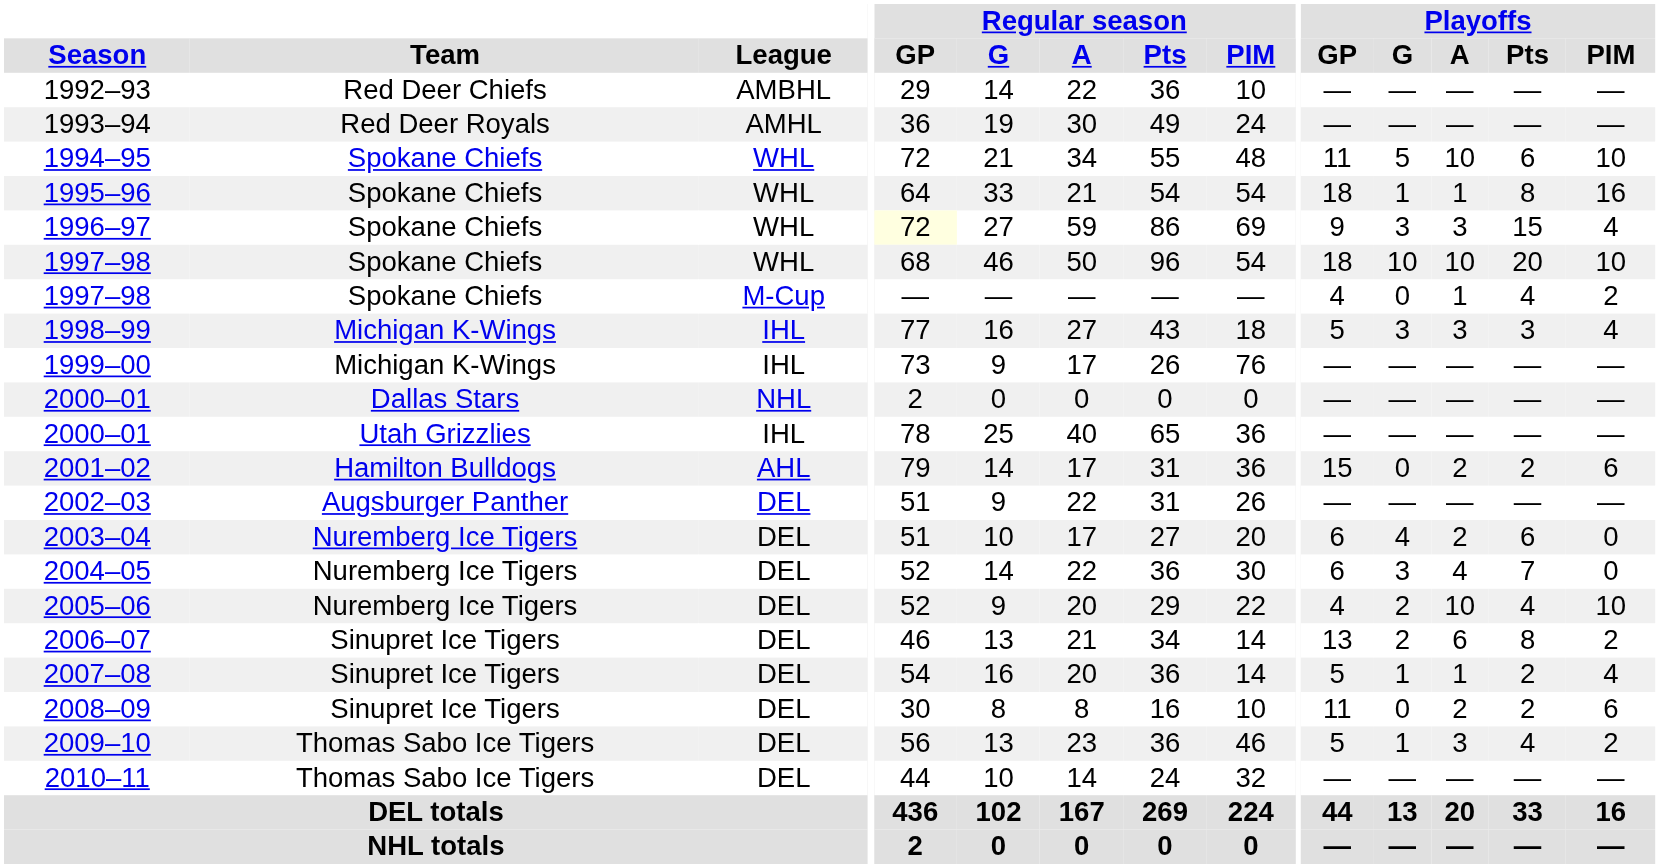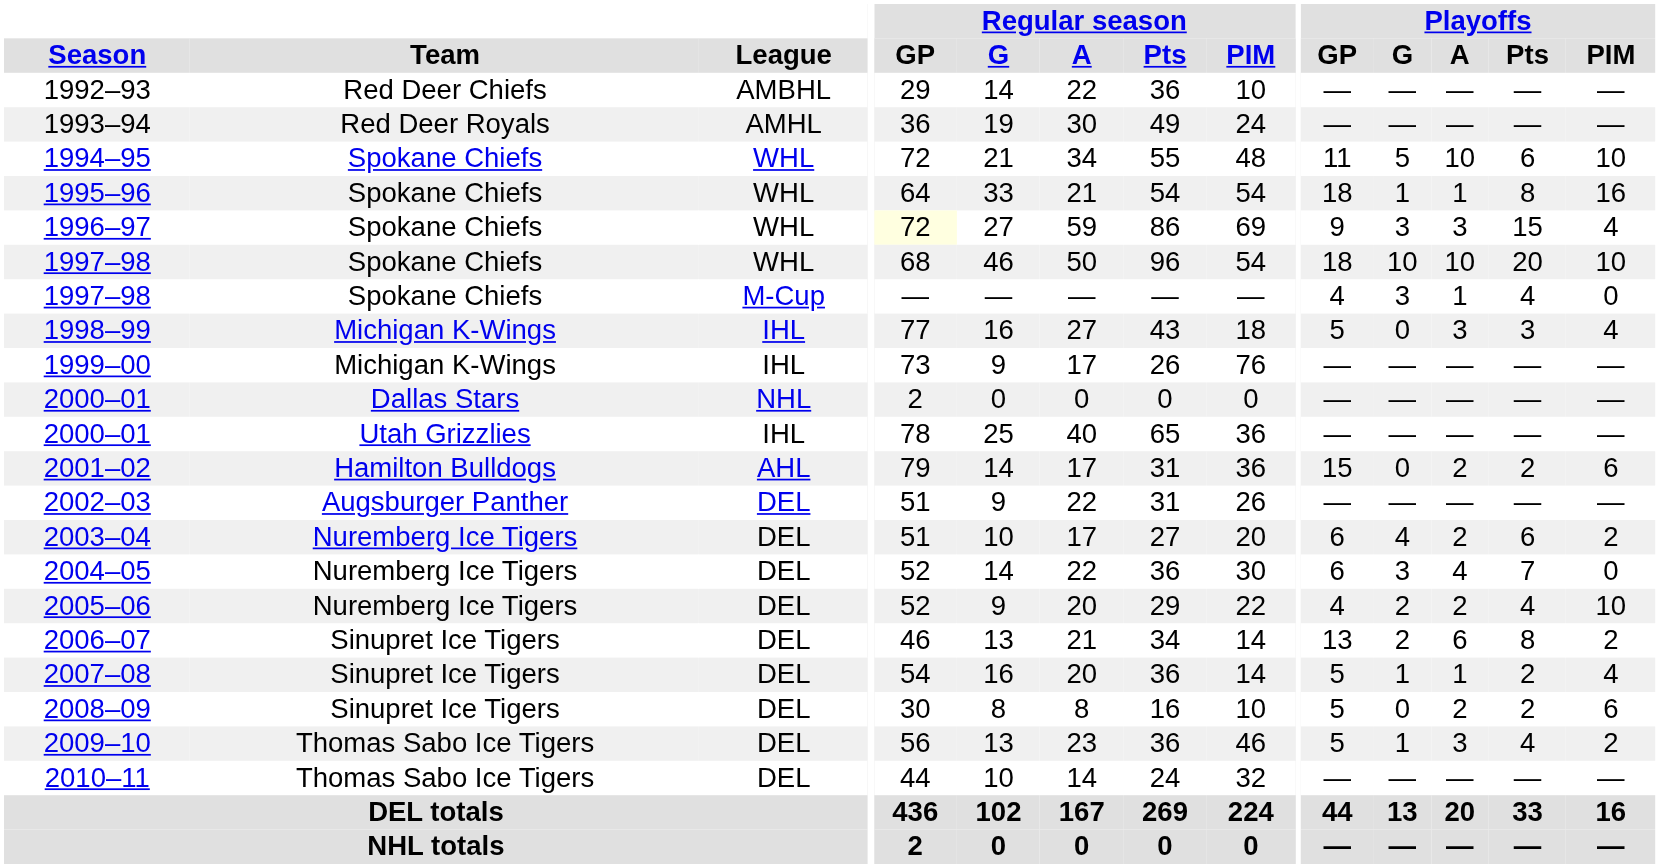1997–98 / M-Cup | Playoffs / G: 0 -> 3
1997–98 / M-Cup | Playoffs / PIM: 2 -> 0
1998–99 | Playoffs / G: 3 -> 0
2003–04 | Playoffs / PIM: 0 -> 2
2005–06 | Playoffs / A: 10 -> 2
2008–09 | Playoffs / GP: 11 -> 5
